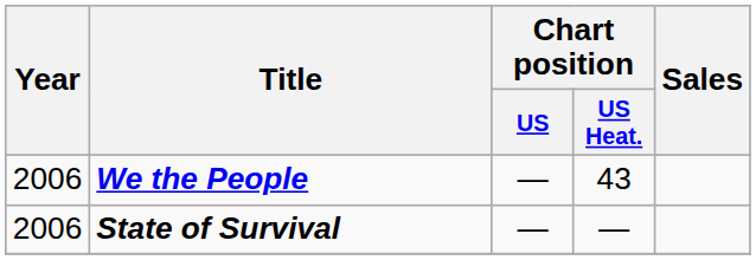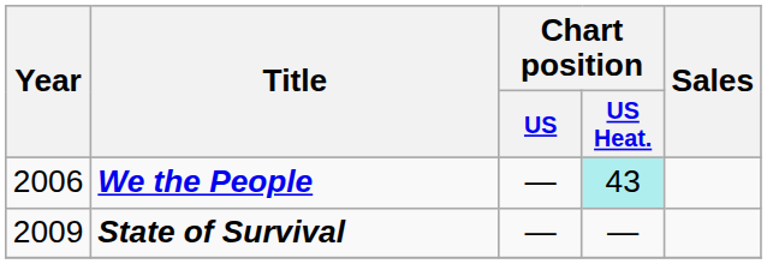We the People | Chart position / US Heat.: no background -> paleturquoise background
State of Survival | Year: 2006 -> 2009
